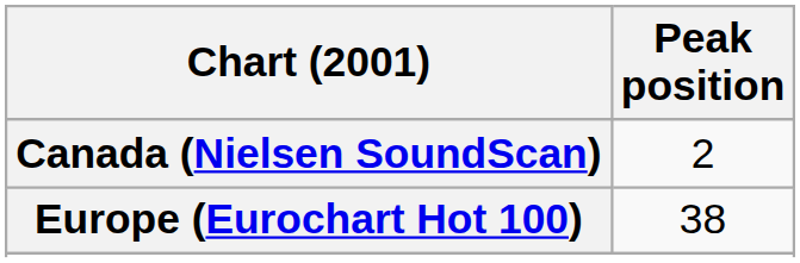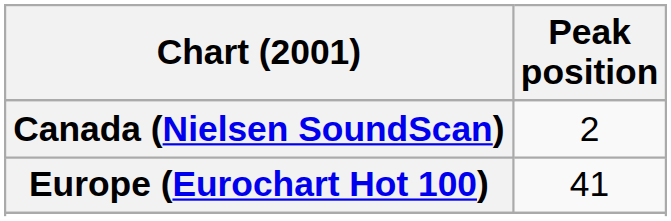Europe (Eurochart Hot 100) | Peak position: 38 -> 41
